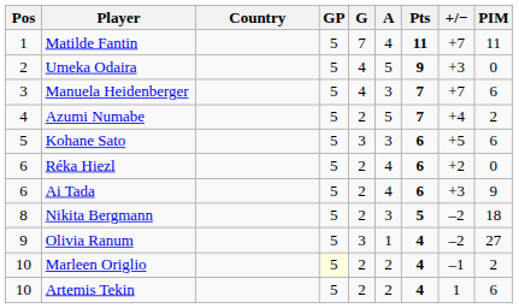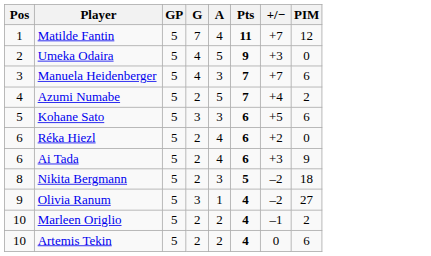- column: Country
Matilde Fantin | PIM: 11 -> 12
Marleen Origlio | GP: lightyellow background -> no background
Artemis Tekin | +/−: 1 -> 0
